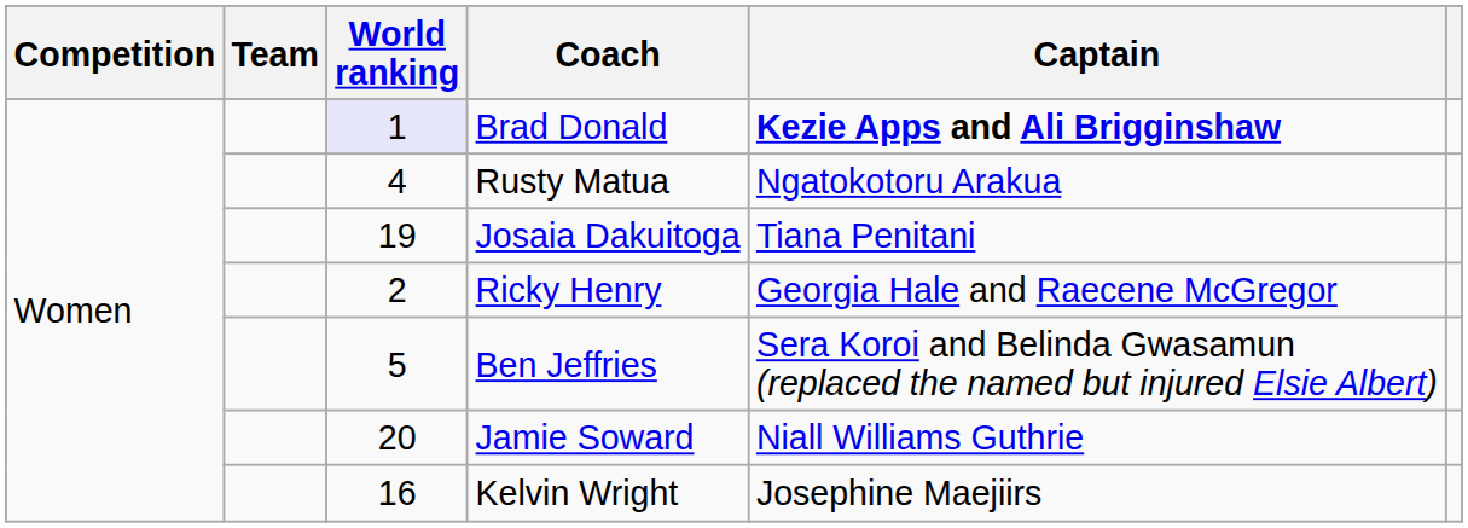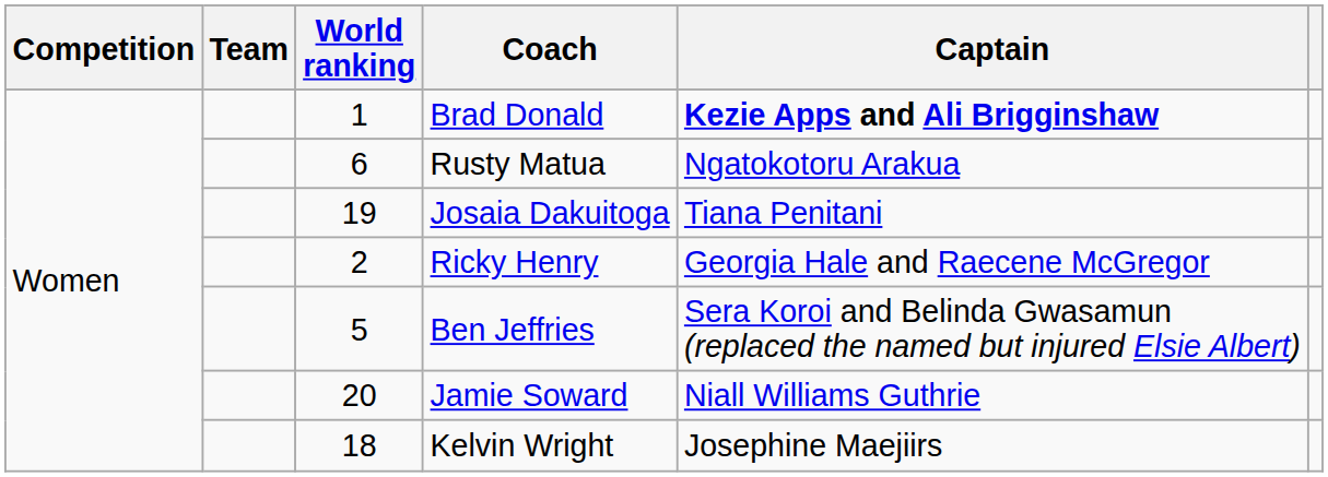Brad Donald | World ranking: lavender background -> no background
Rusty Matua | World ranking: 4 -> 6
Kelvin Wright | World ranking: 16 -> 18
